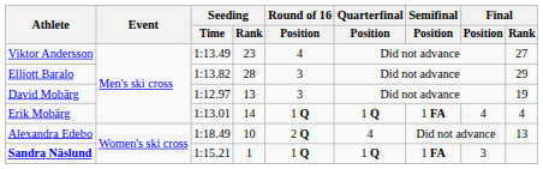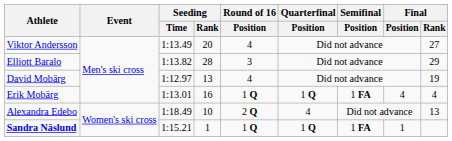Viktor Andersson | Seeding / Rank: 23 -> 20
David Mobärg | Round of 16 / Position: 3 -> 4
Erik Mobärg | Seeding / Rank: 14 -> 16
Sandra Näslund | Final / Position: 3 -> 1
